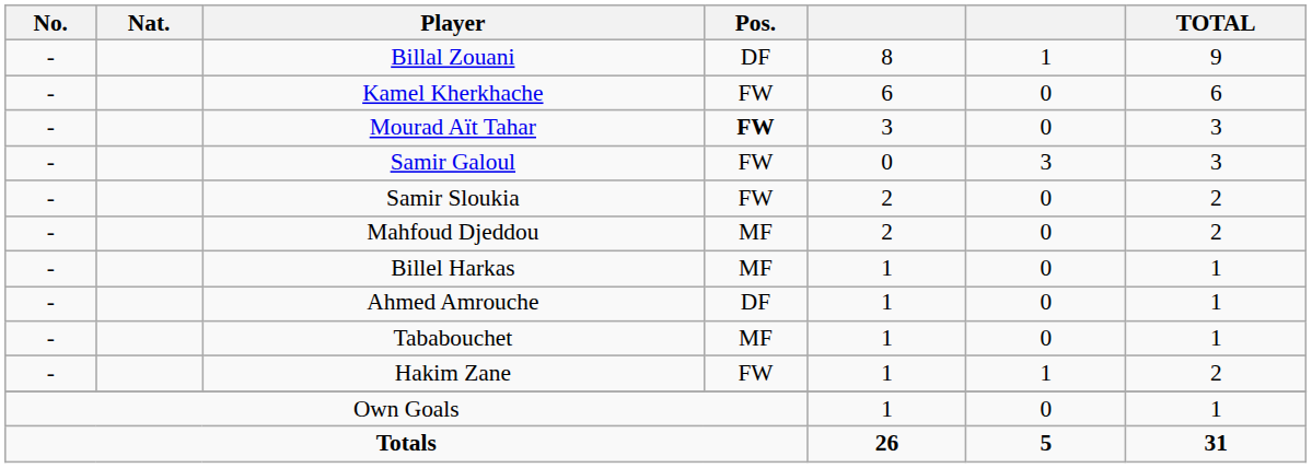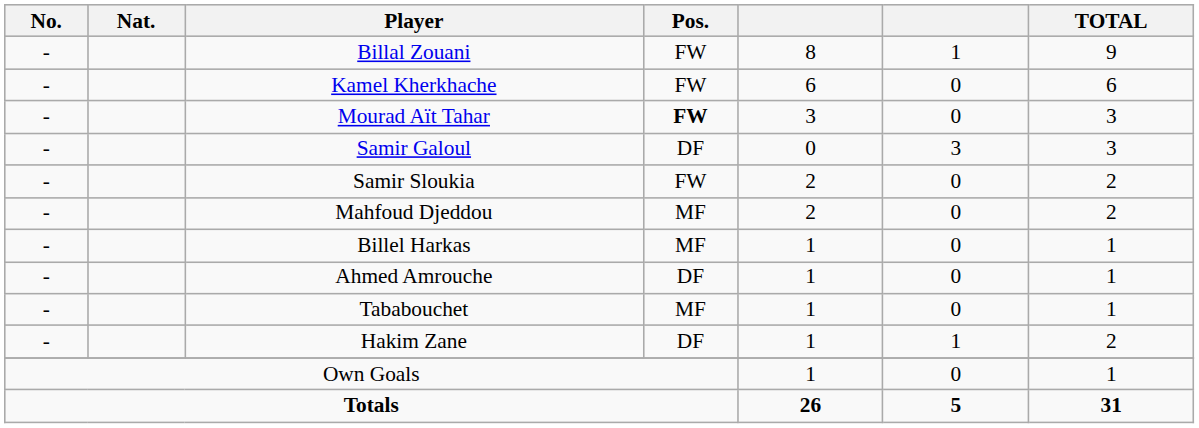Billal Zouani | Pos.: DF -> FW
Samir Galoul | Pos.: FW -> DF
Hakim Zane | Pos.: FW -> DF
